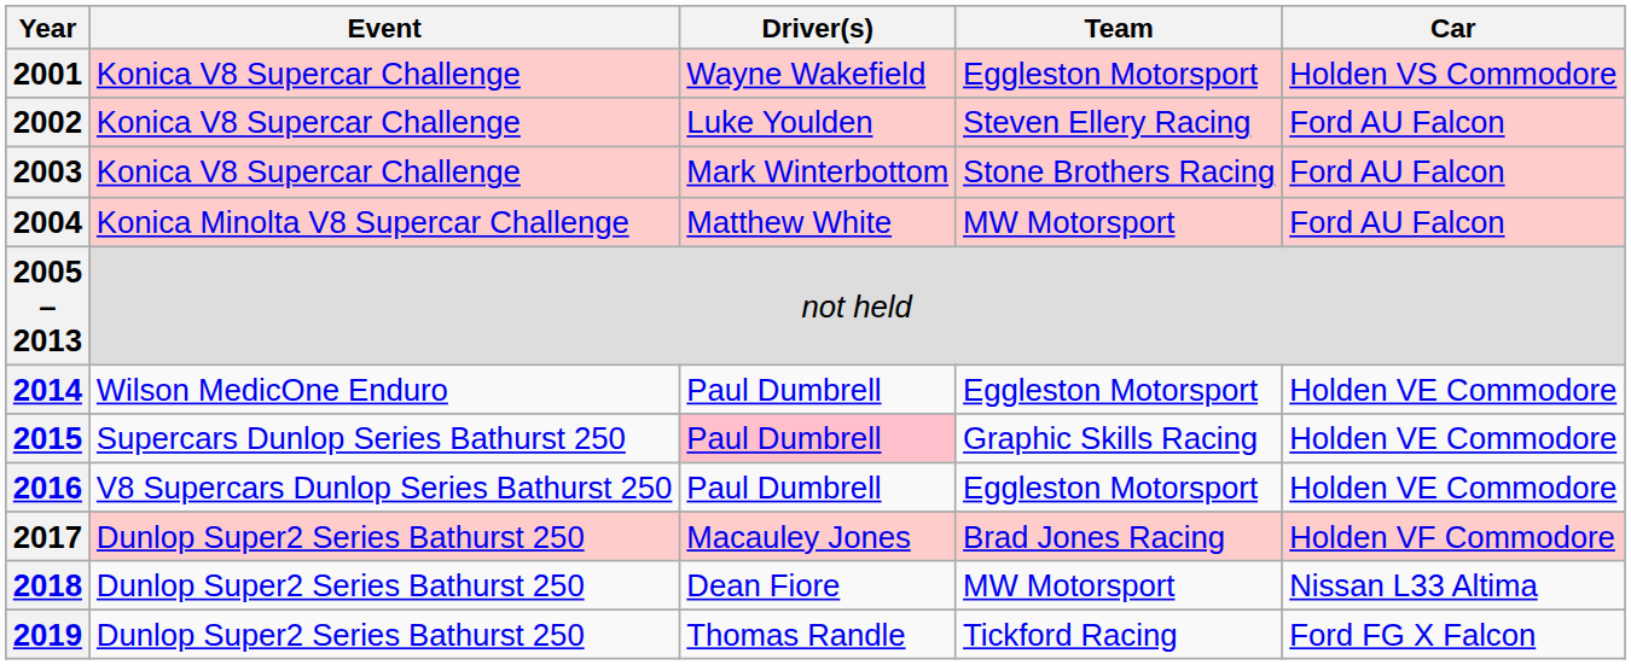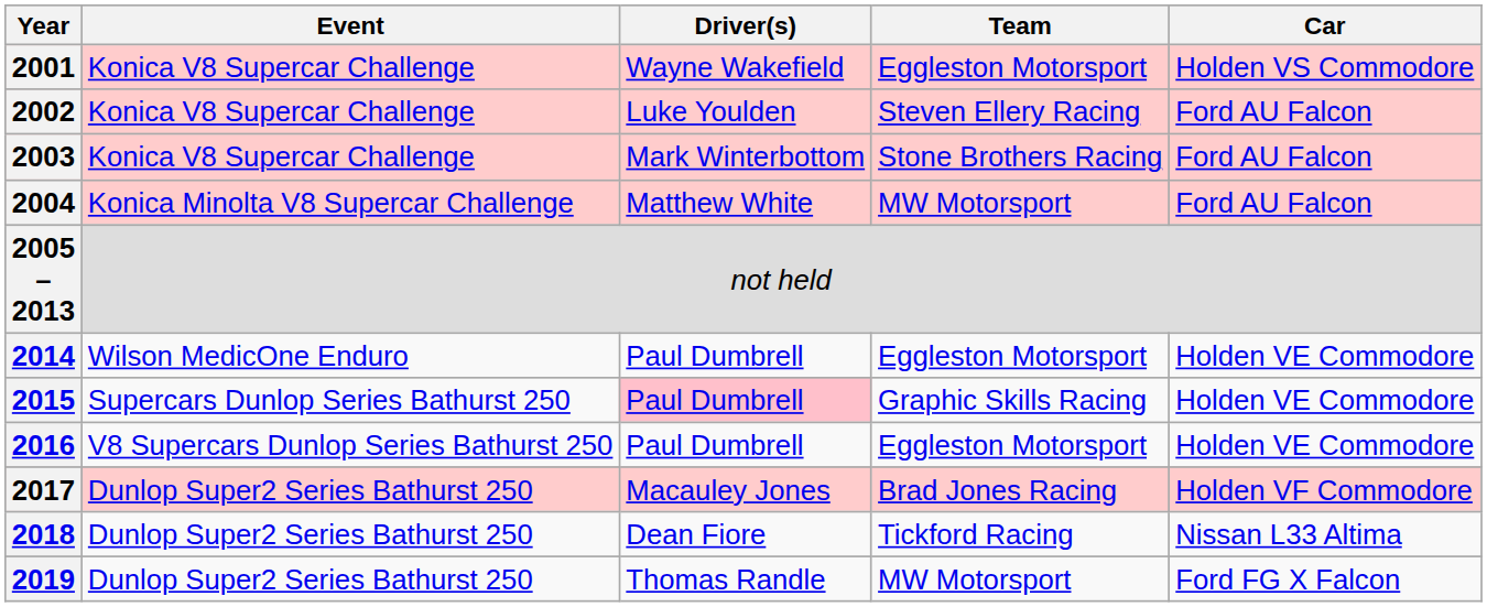2018 | Team: MW Motorsport -> Tickford Racing
2019 | Team: Tickford Racing -> MW Motorsport
